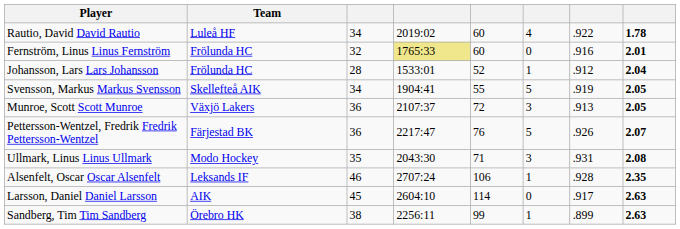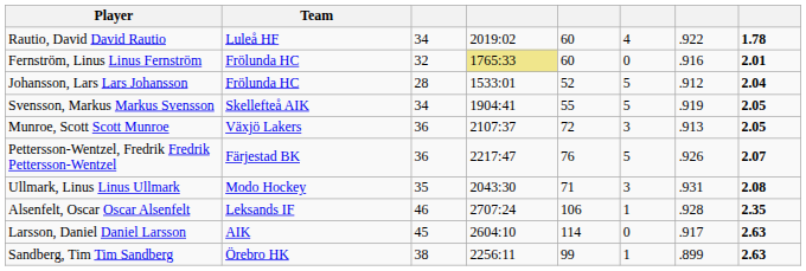Johansson, Lars Lars Johansson | column 6: 1 -> 5
